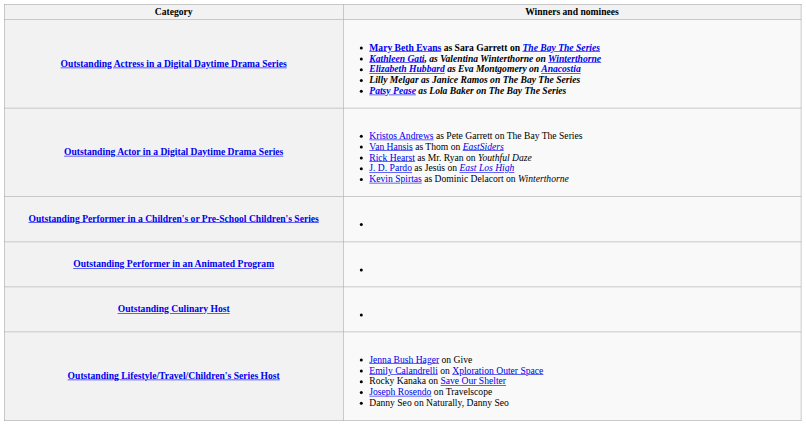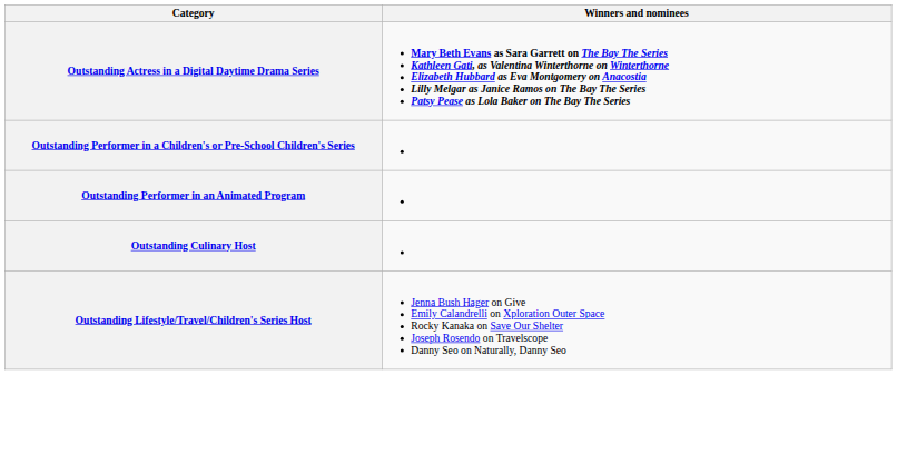- row: Outstanding Actor in a Digital Daytime Drama Series | Kristos Andrews as Pete Garrett on The Bay The Series Van Hansis as Thom on EastSiders Rick Hearst as Mr. Ryan on Youthful Daze J. D. Pardo as Jesús on East Los High Kevin Spirtas as Dominic Delacort on Winterthorne
